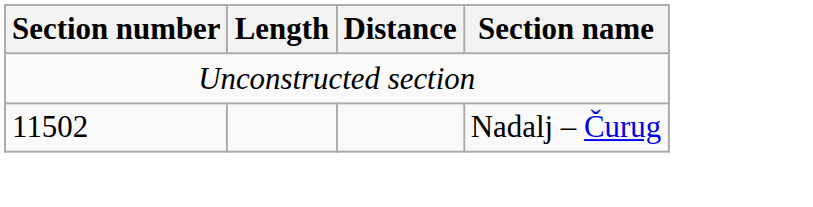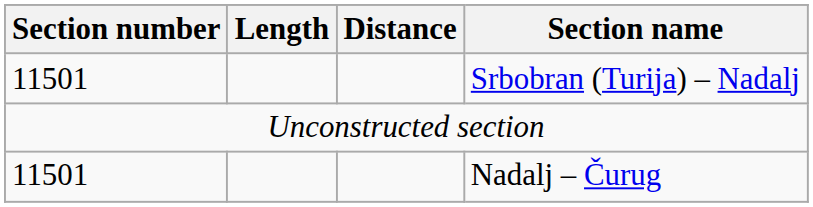+ row: 11501 | Srbobran (Turija) – Nadalj
Nadalj – Čurug | Section number: 11502 -> 11501
